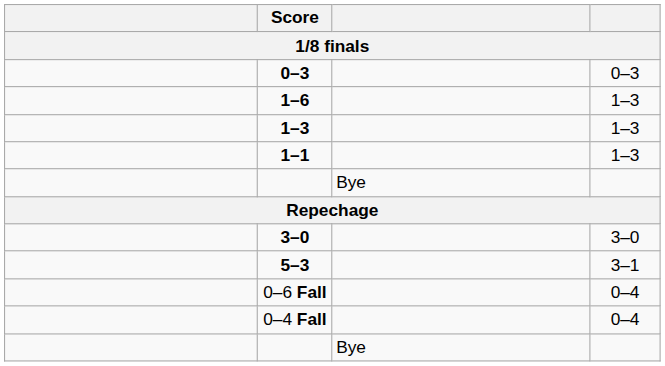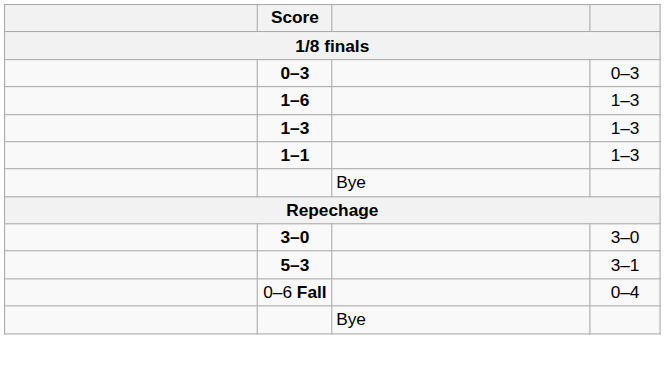- row: 0–4 Fall | 0–4
